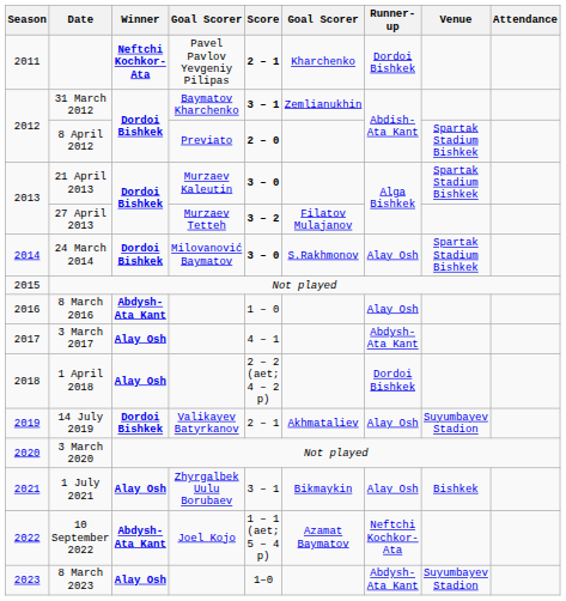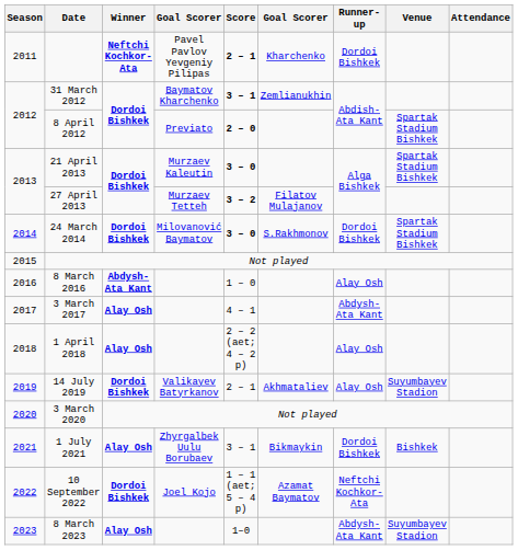24 March 2014 | Runner-up: Alay Osh -> Dordoi Bishkek
1 April 2018 | Runner-up: Dordoi Bishkek -> Alay Osh
1 July 2021 | Runner-up: Alay Osh -> Dordoi Bishkek
10 September 2022 | Winner: Abdysh-Ata Kant -> Dordoi Bishkek
